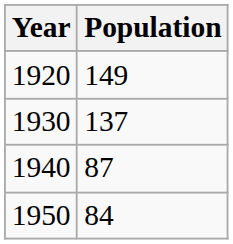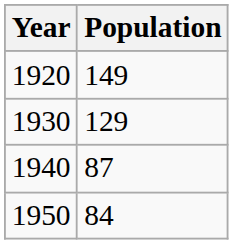1930 | Population: 137 -> 129
